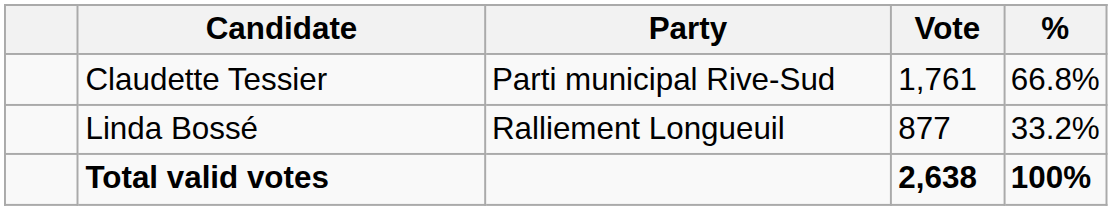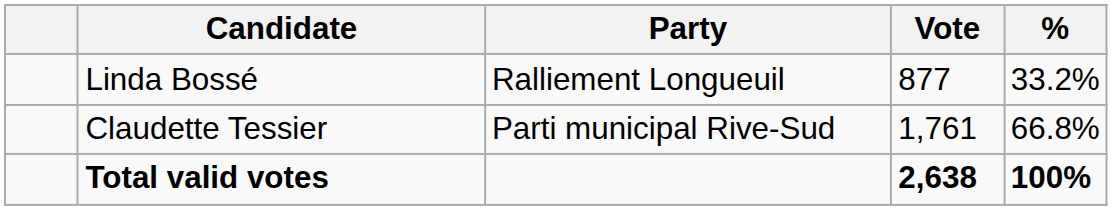rows swapped: Claudette Tessier <-> Linda Bossé
